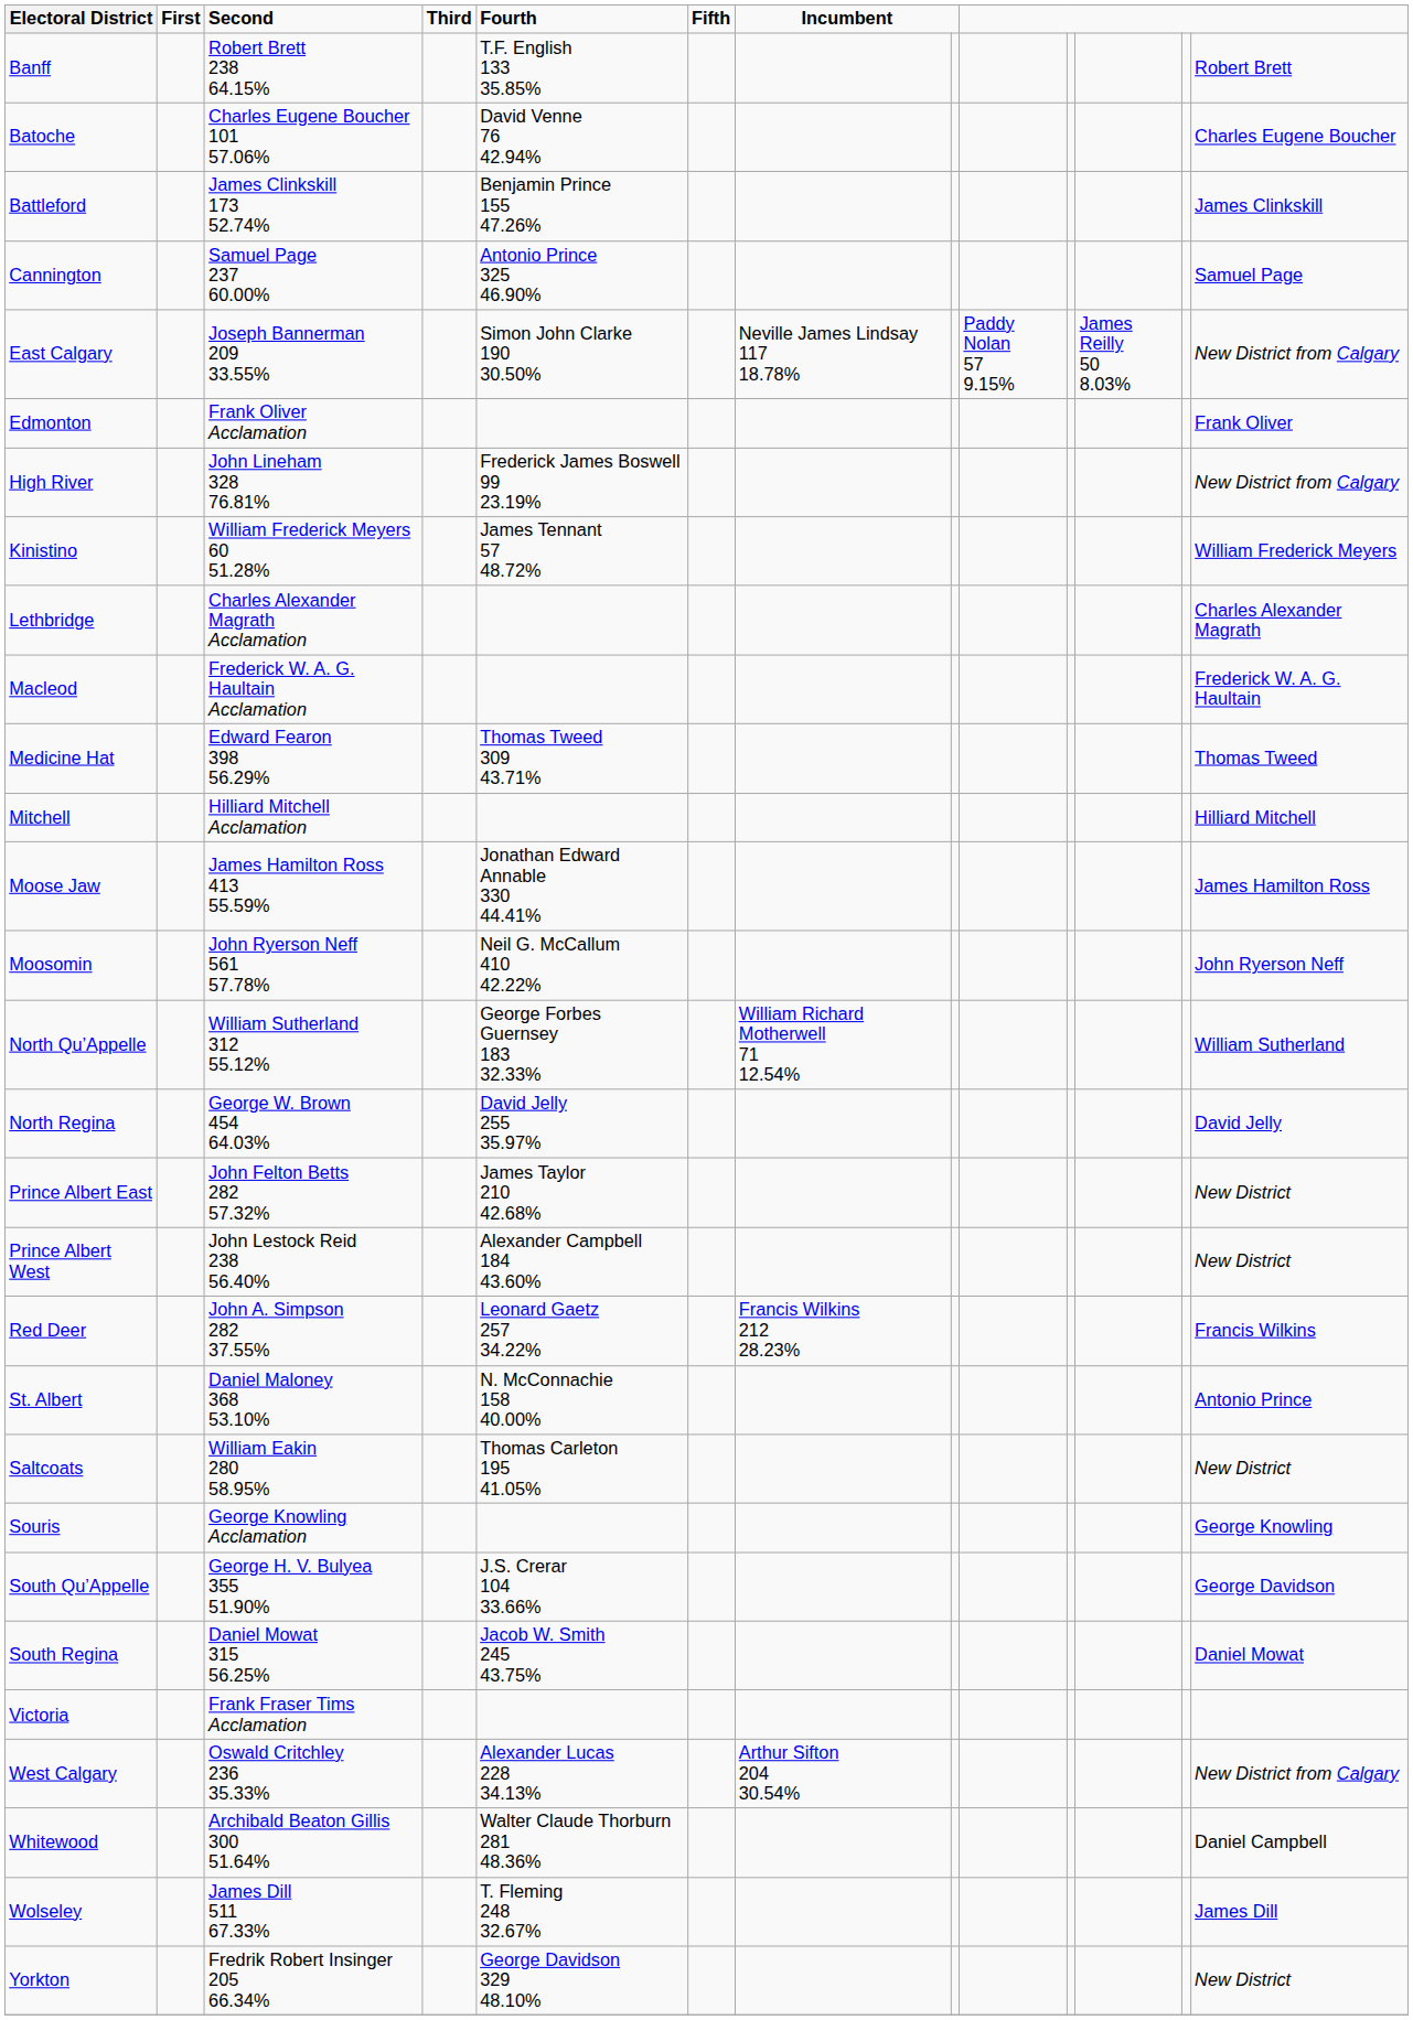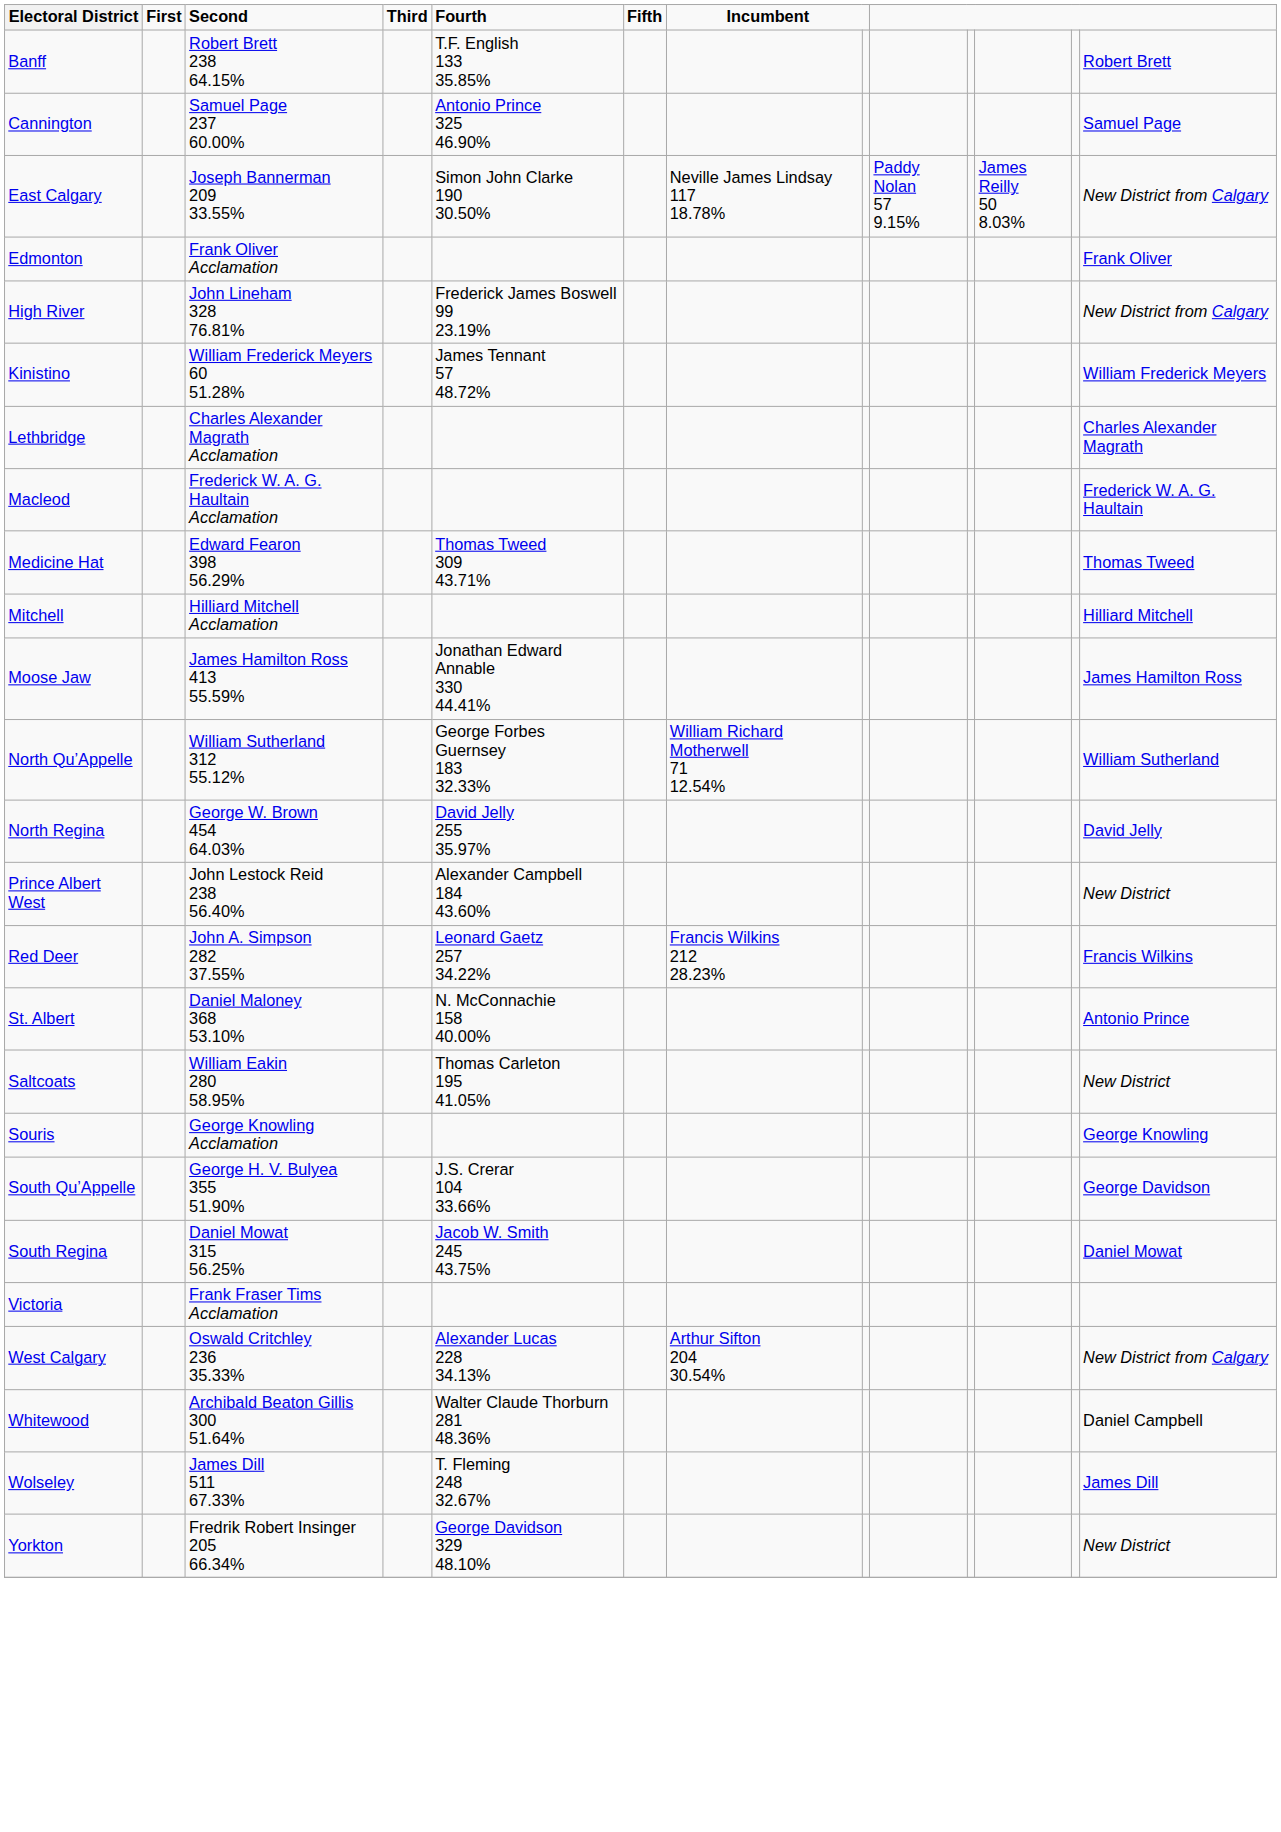- row: Batoche | Charles Eugene Boucher 101 57.06% | David Venne 76 42.94% | Charles Eugene Boucher
- row: Battleford | James Clinkskill 173 52.74% | Benjamin Prince 155 47.26% | James Clinkskill
- row: Moosomin | John Ryerson Neff 561 57.78% | Neil G. McCallum 410 42.22% | John Ryerson Neff
- row: Prince Albert East | John Felton Betts 282 57.32% | James Taylor 210 42.68% | New District
